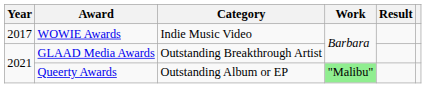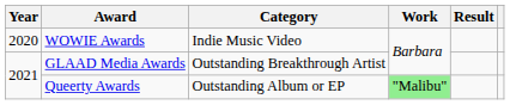WOWIE Awards | Year: 2017 -> 2020
